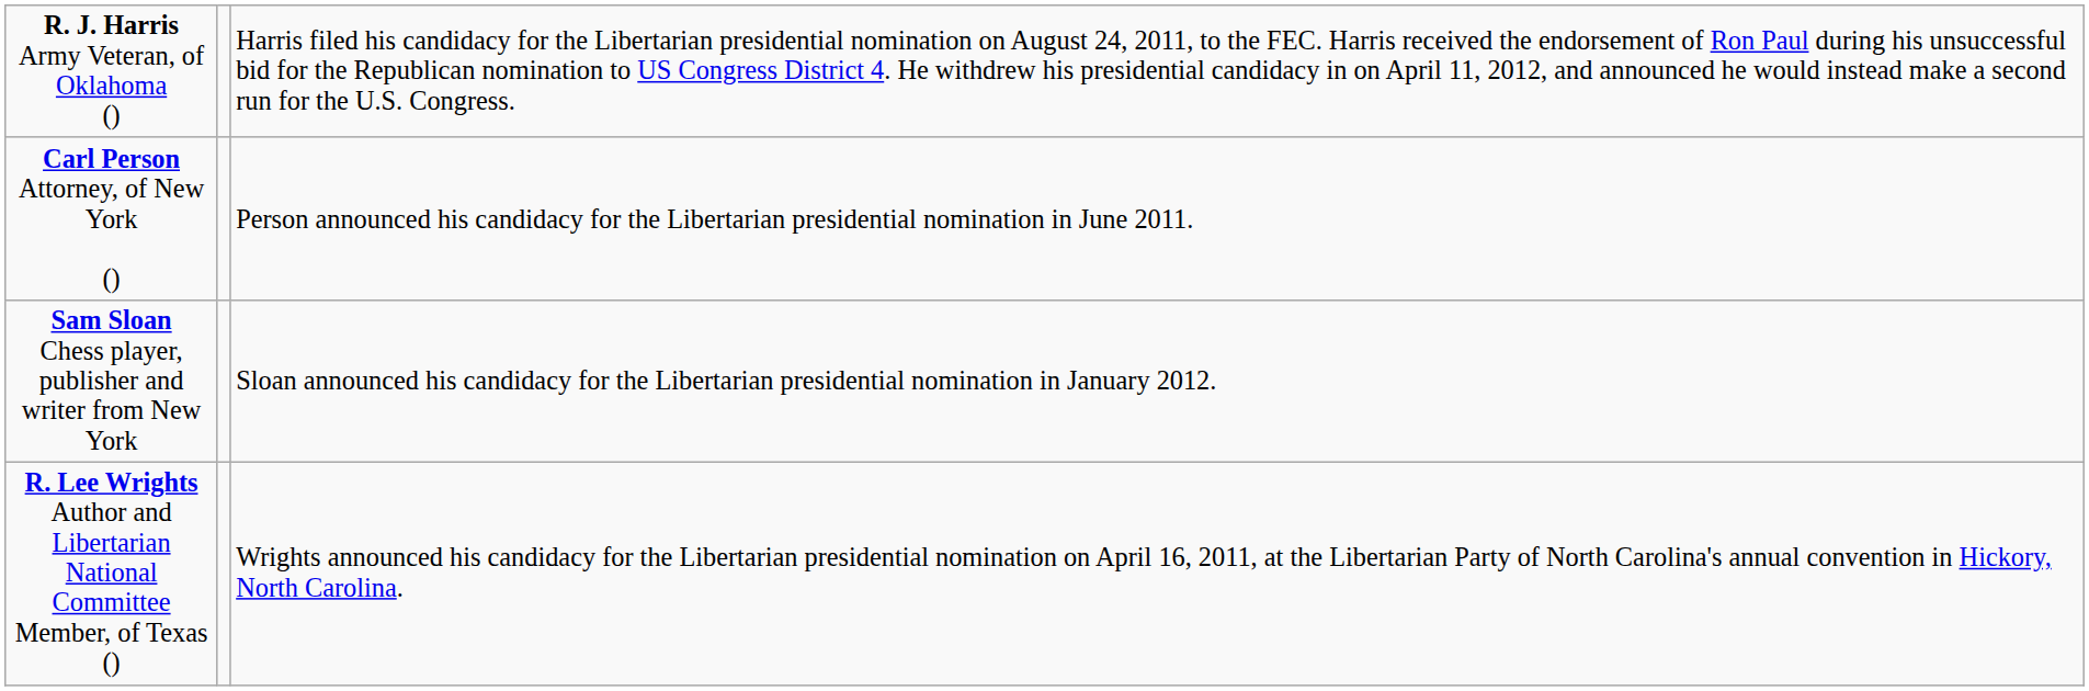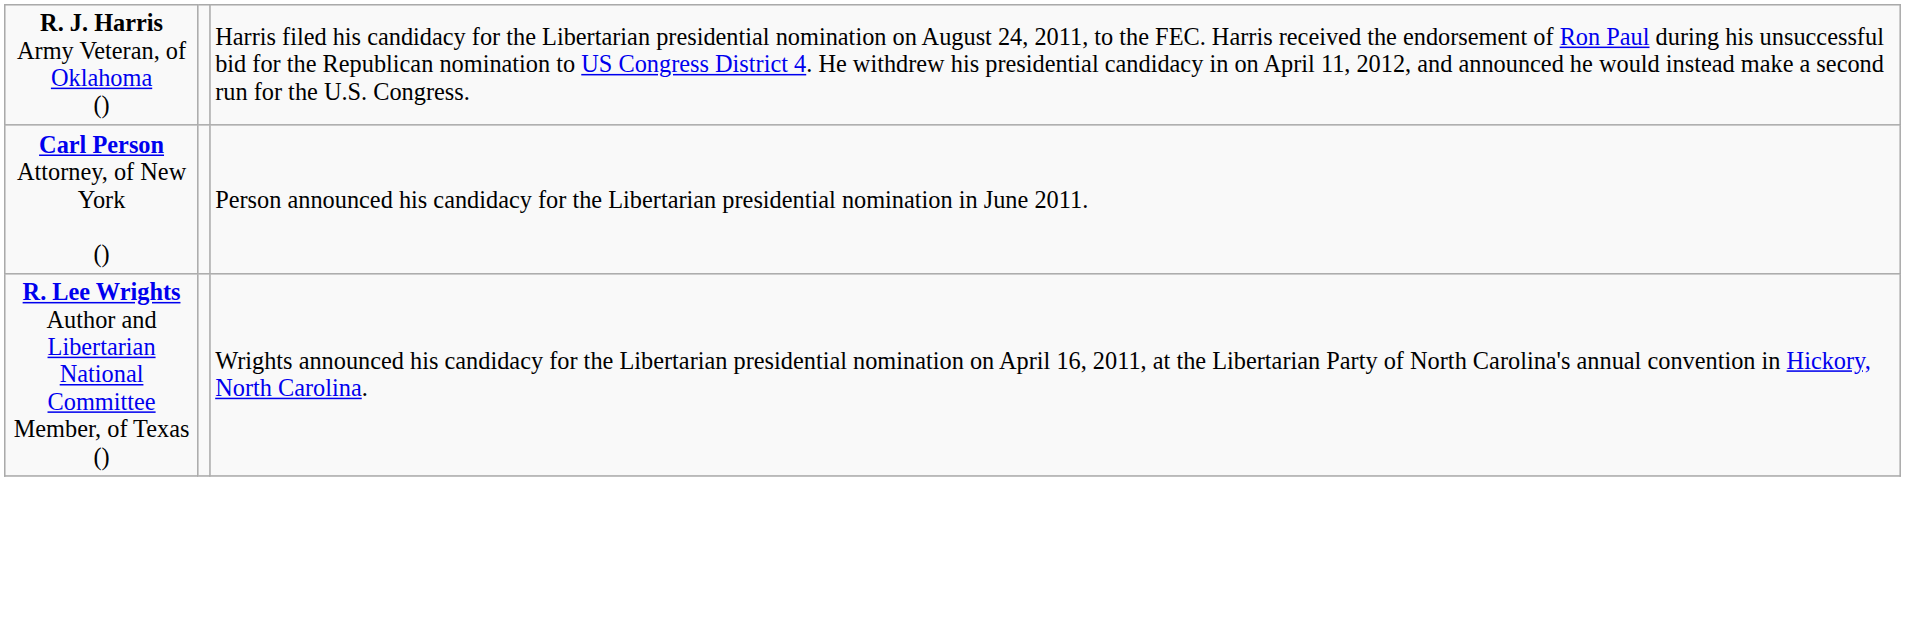- row: Sam Sloan Chess player, publisher and writer from New York | Sloan announced his candidacy for the Libertarian presidential nomination in January 2012.
